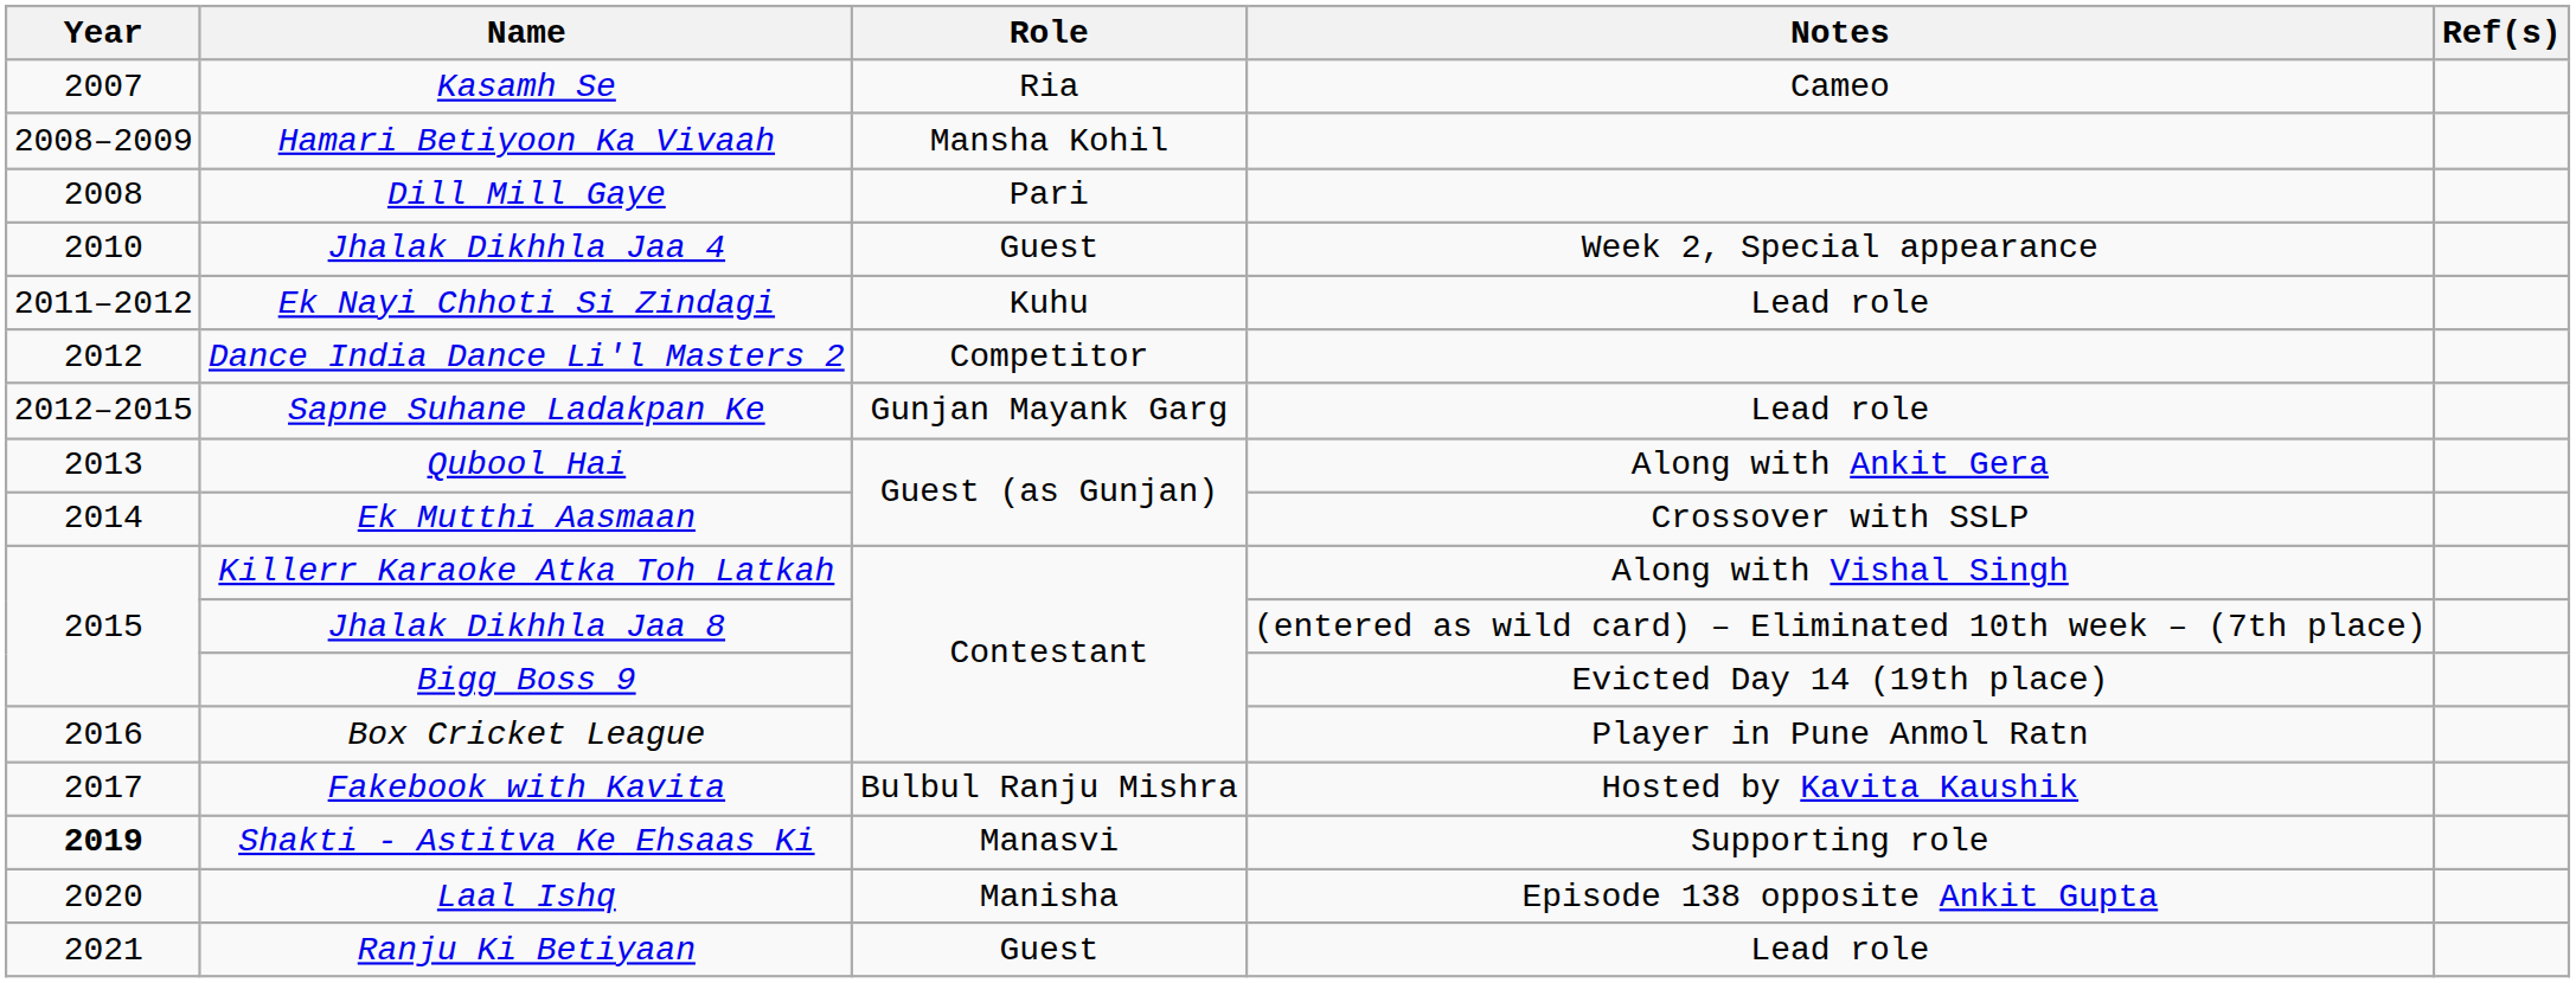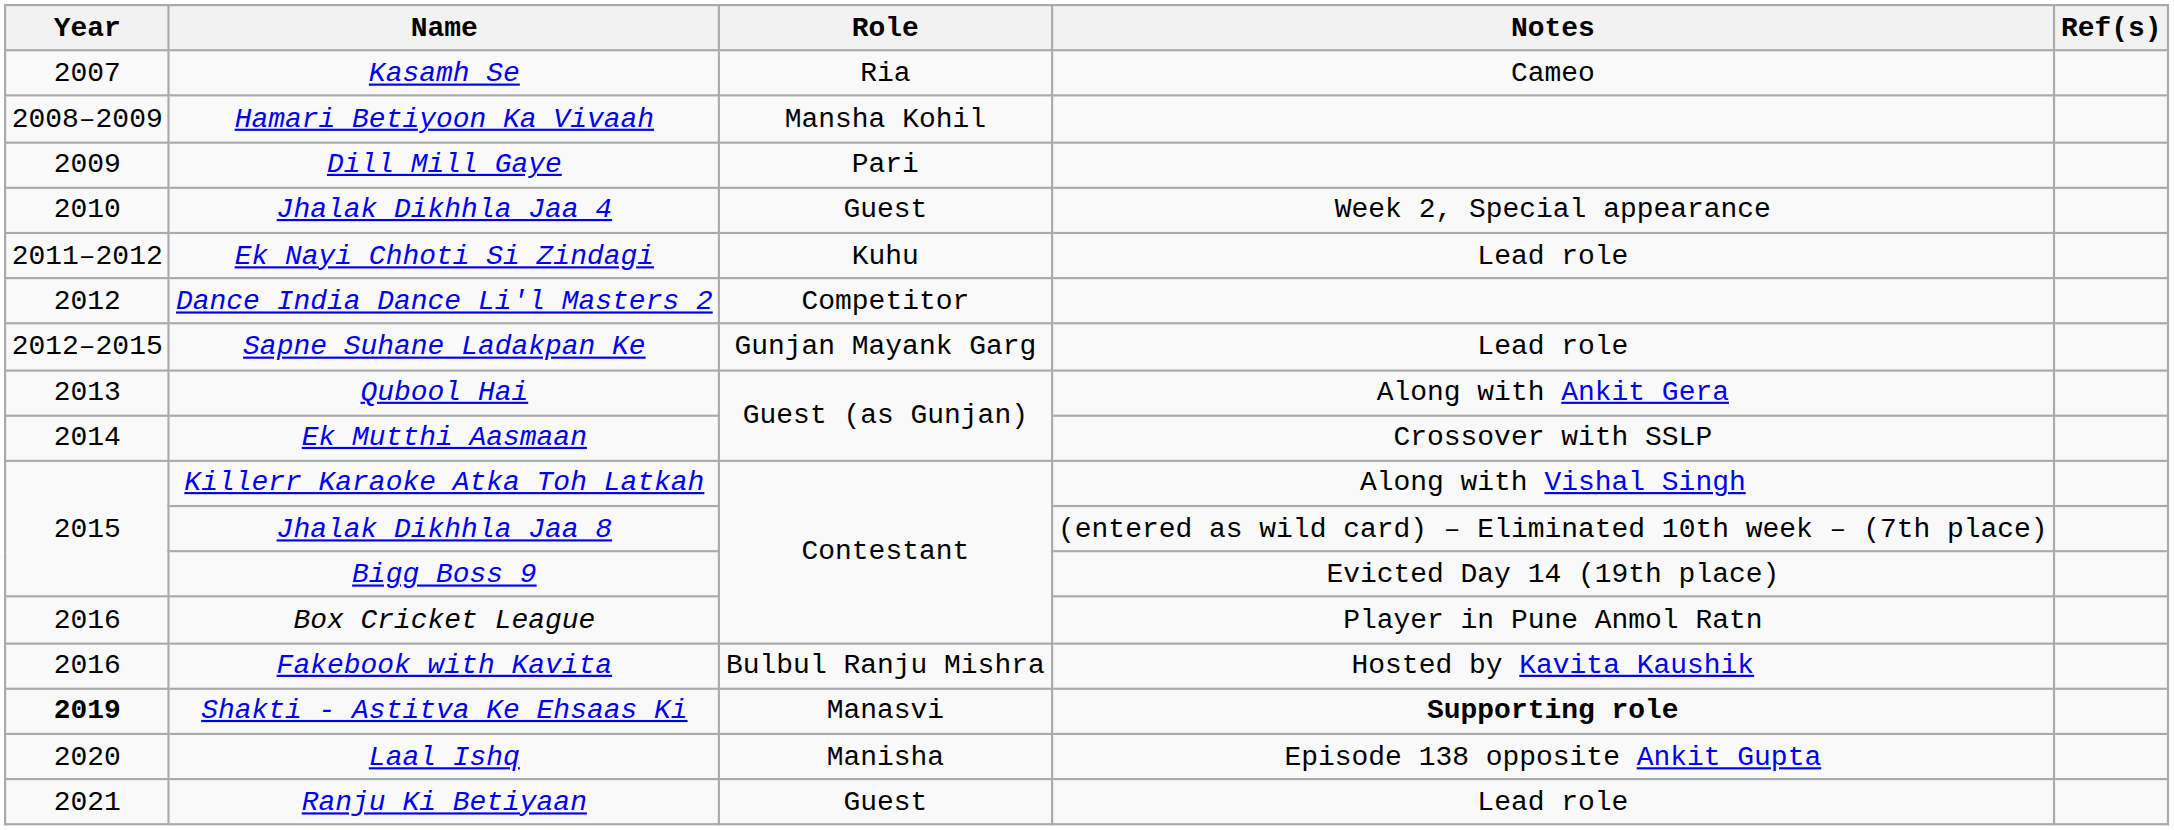Dill Mill Gaye | Year: 2008 -> 2009
Fakebook with Kavita | Year: 2017 -> 2016
Shakti - Astitva Ke Ehsaas Ki | Notes: normal -> bold
